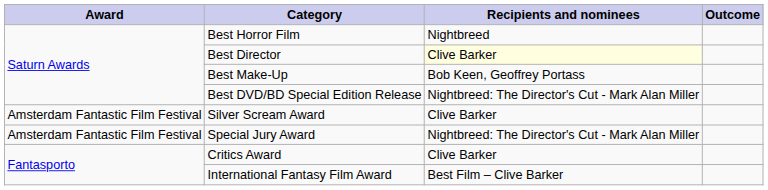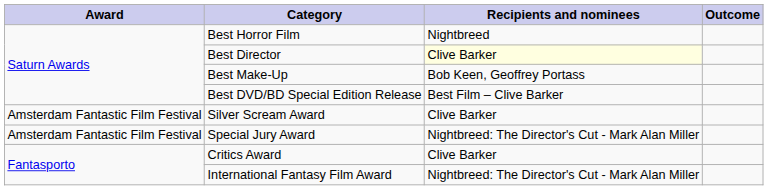Best DVD/BD Special Edition Release | Recipients and nominees: Nightbreed: The Director's Cut - Mark Alan Miller -> Best Film – Clive Barker
International Fantasy Film Award | Recipients and nominees: Best Film – Clive Barker -> Nightbreed: The Director's Cut - Mark Alan Miller
